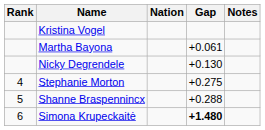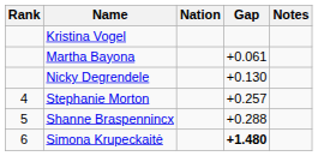Stephanie Morton | Gap: +0.275 -> +0.257
